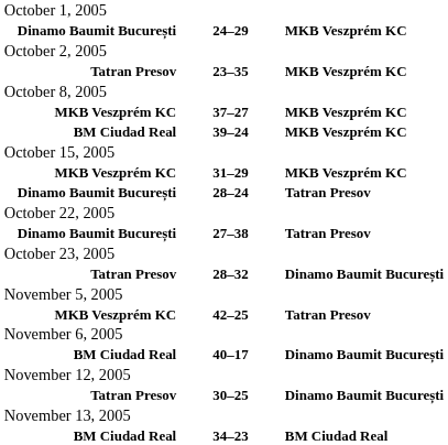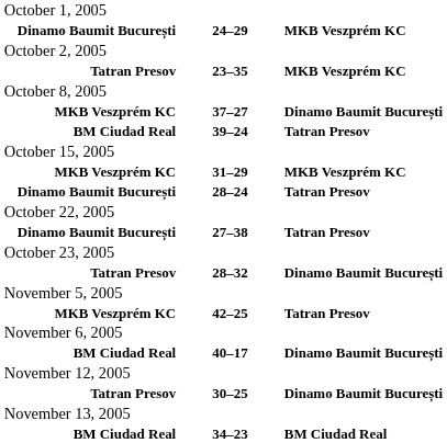MKB Veszprém KC / 37–27 | column 3: MKB Veszprém KC -> Dinamo Baumit București
BM Ciudad Real / 39–24 | column 3: MKB Veszprém KC -> Tatran Presov
